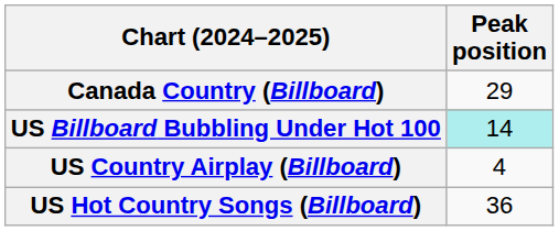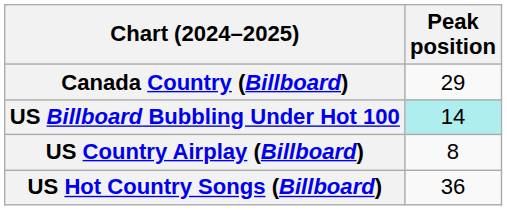US Country Airplay (Billboard) | Peak position: 4 -> 8
